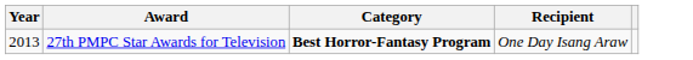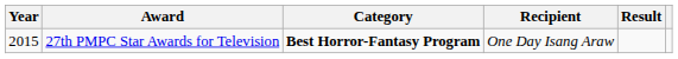+ column: Result
27th PMPC Star Awards for Television | Year: 2013 -> 2015
